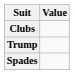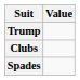rows swapped: Trump <-> Clubs
